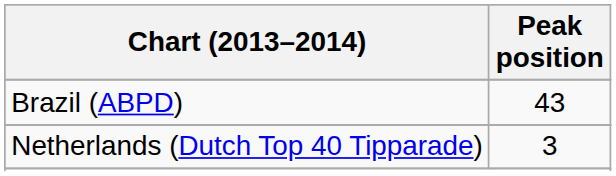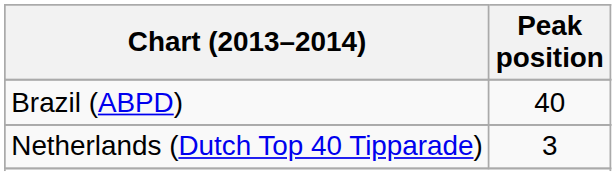Brazil (ABPD) | Peak position: 43 -> 40
